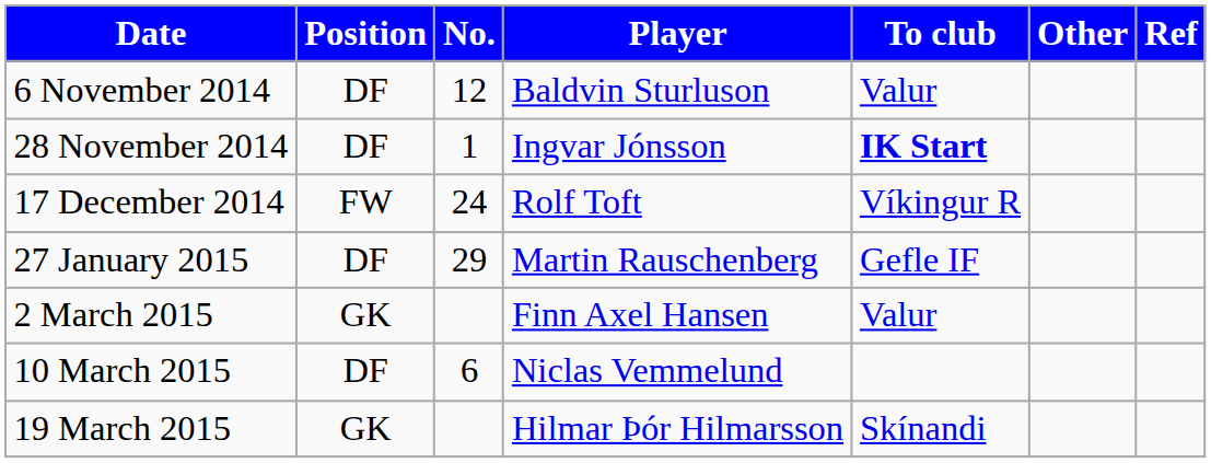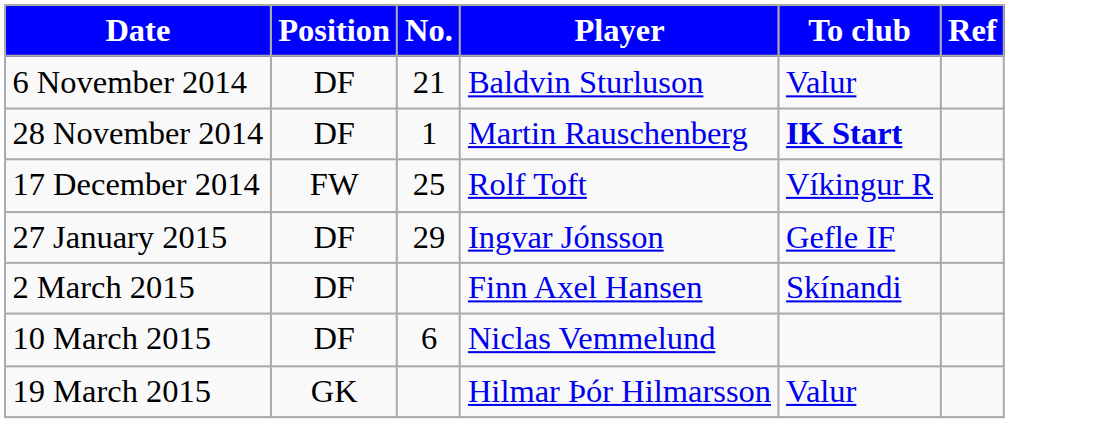- column: Other
6 November 2014 | No.: 12 -> 21
28 November 2014 | Player: Ingvar Jónsson -> Martin Rauschenberg
17 December 2014 | No.: 24 -> 25
27 January 2015 | Player: Martin Rauschenberg -> Ingvar Jónsson
2 March 2015 | Position: GK -> DF
2 March 2015 | To club: Valur -> Skínandi
19 March 2015 | To club: Skínandi -> Valur
